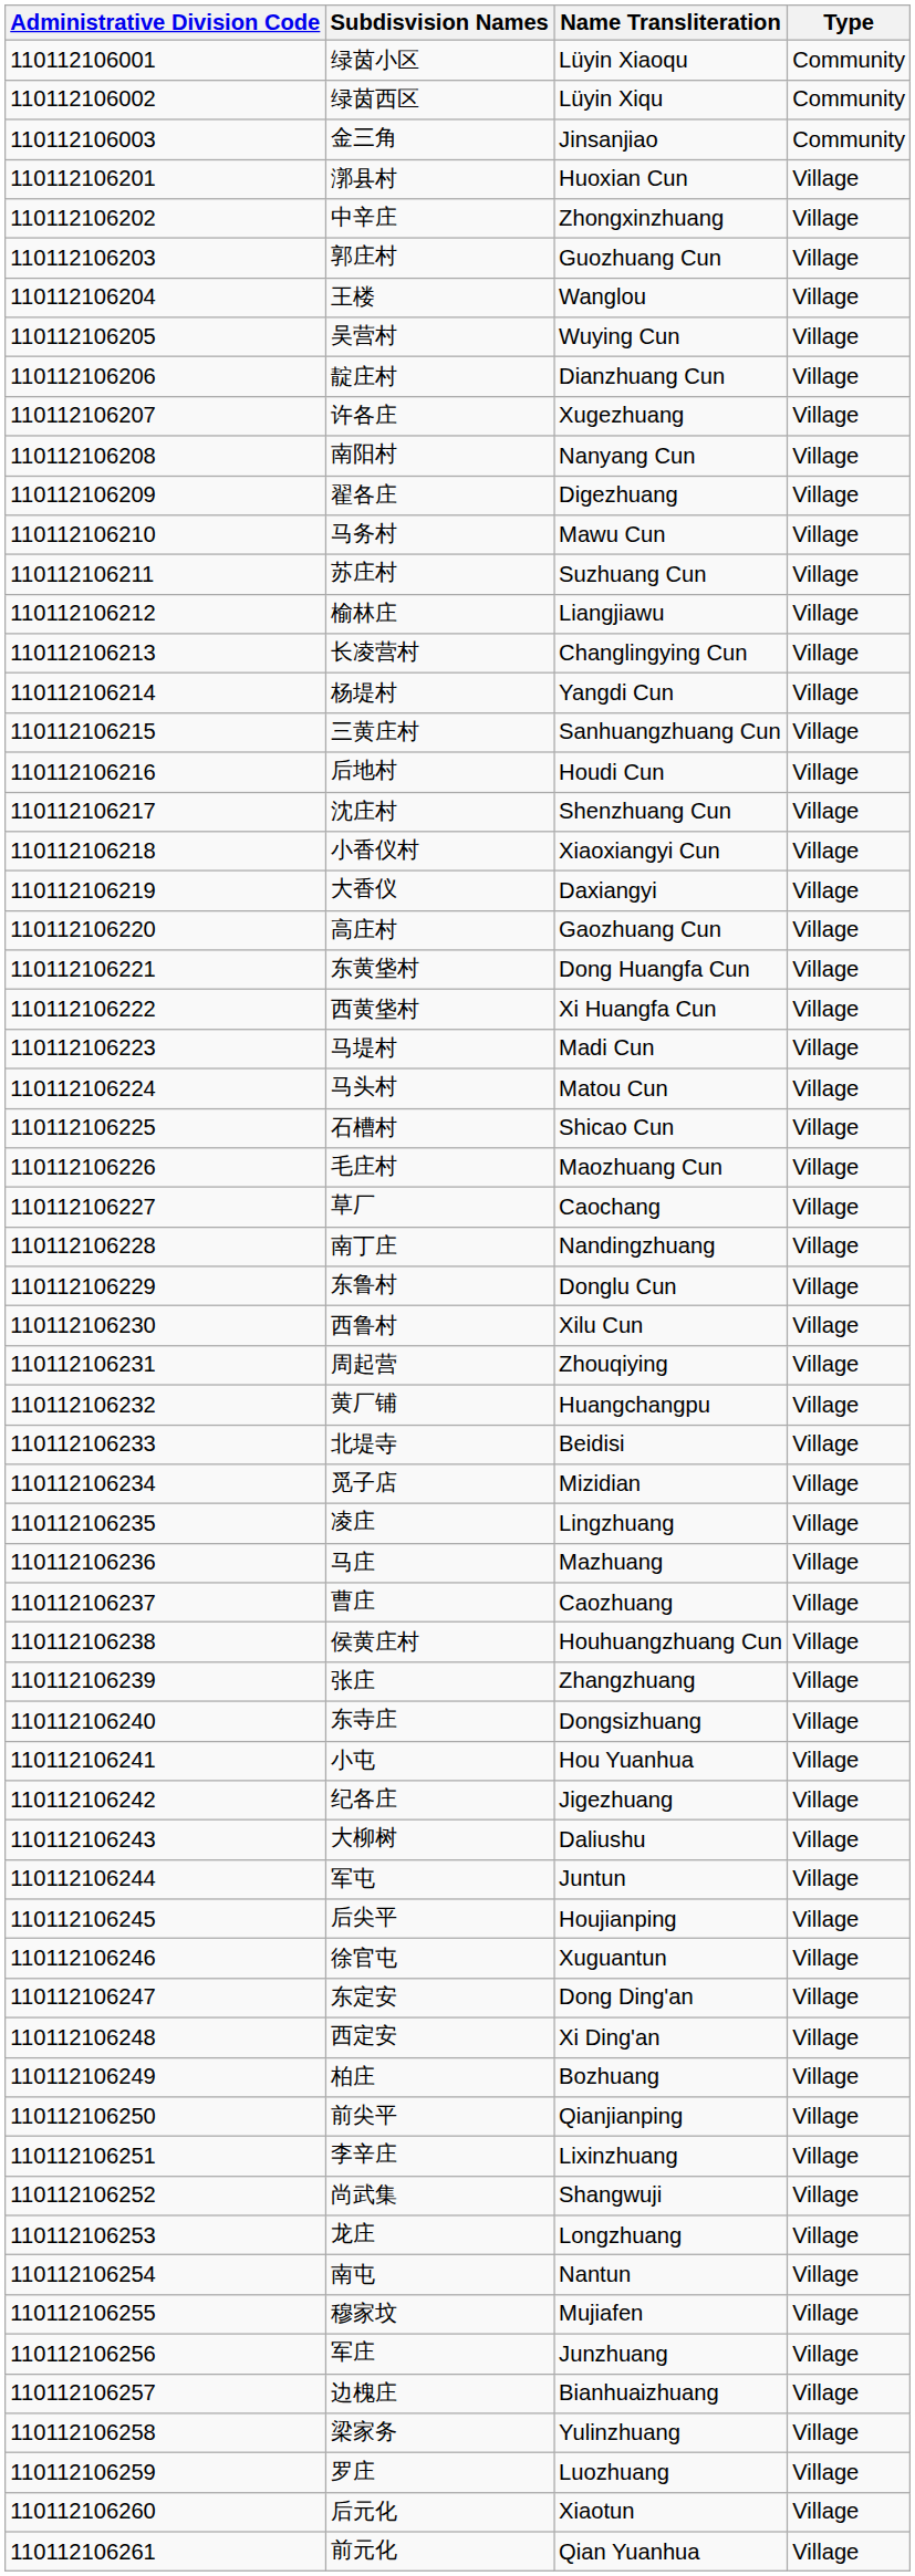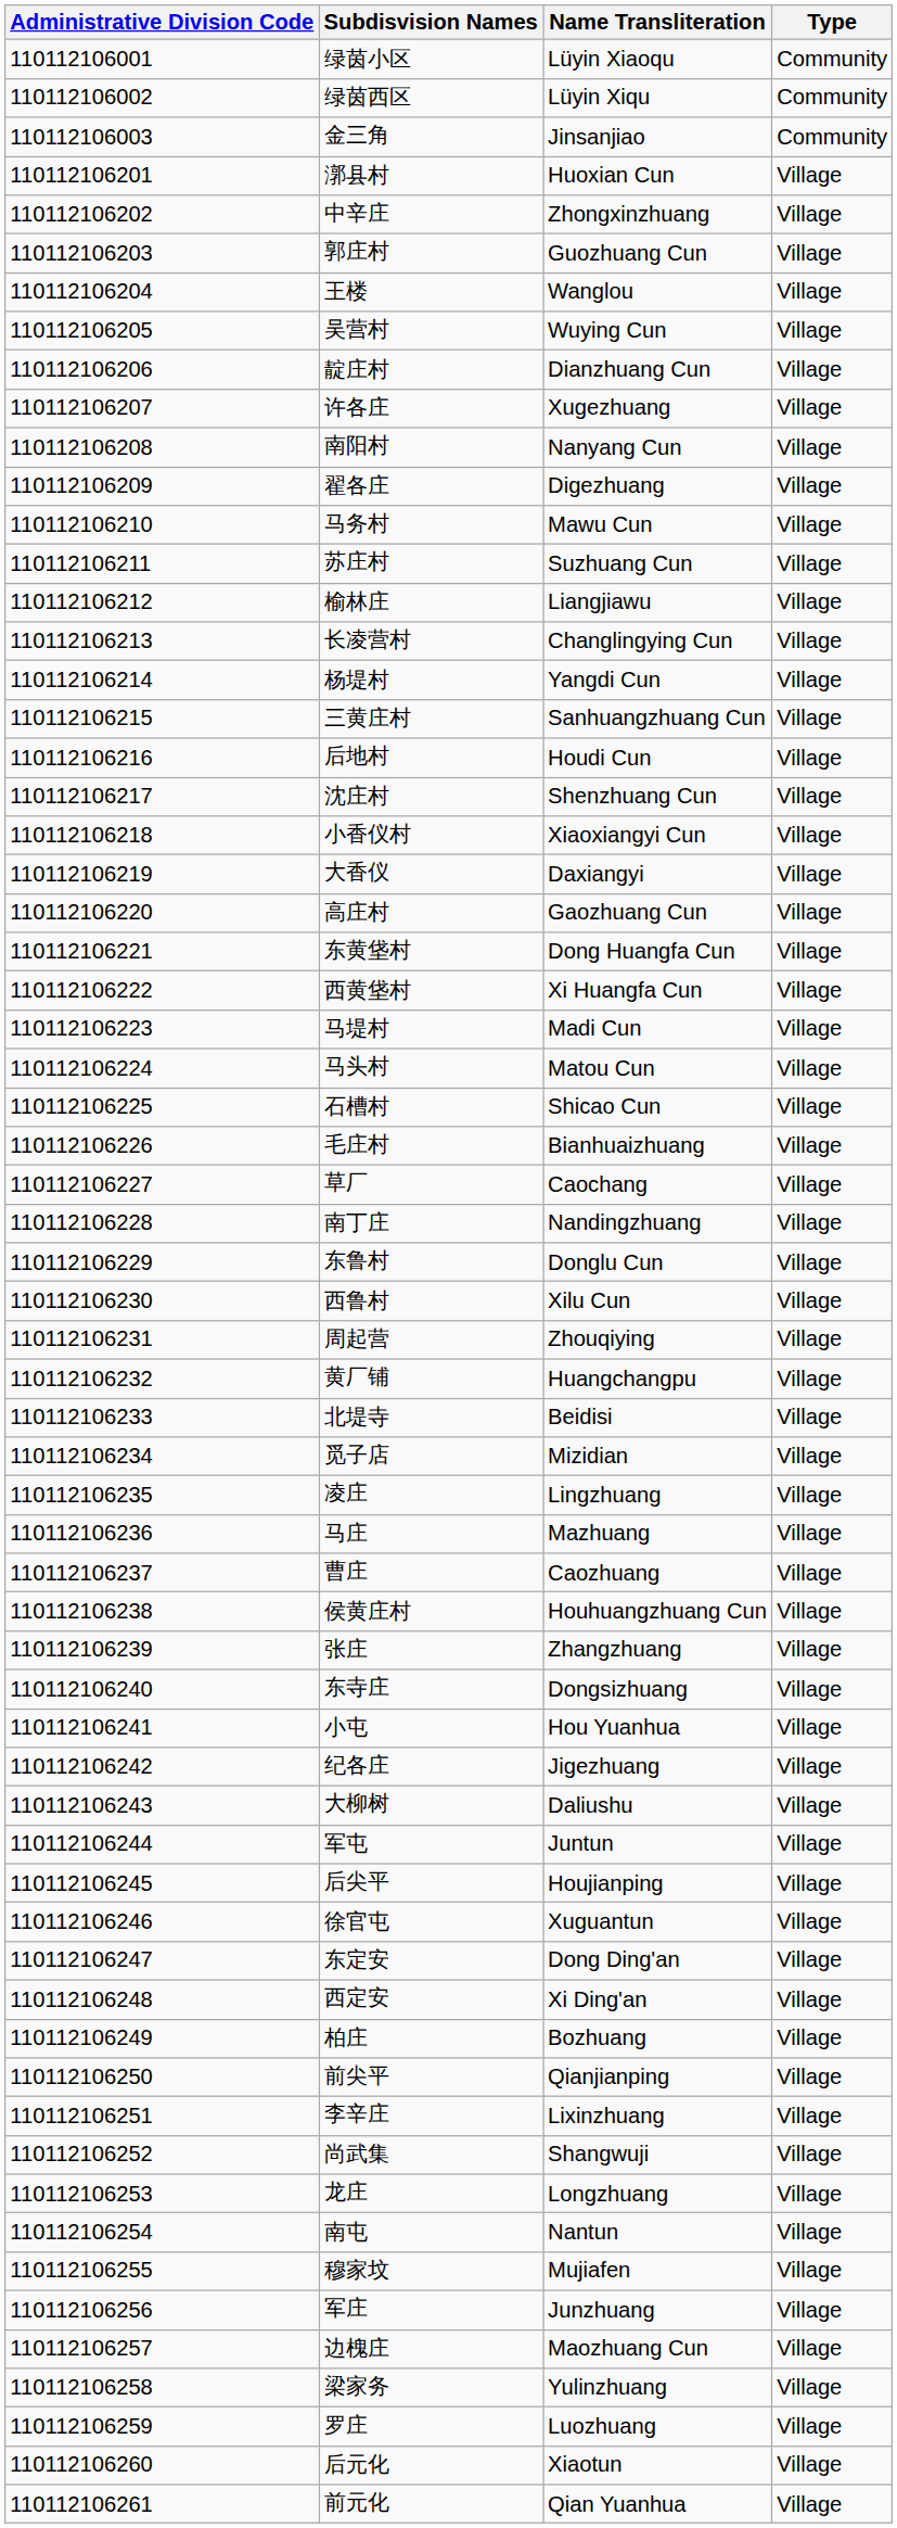毛庄村 | Name Transliteration: Maozhuang Cun -> Bianhuaizhuang
边槐庄 | Name Transliteration: Bianhuaizhuang -> Maozhuang Cun
